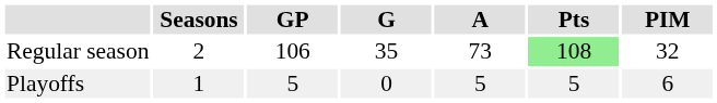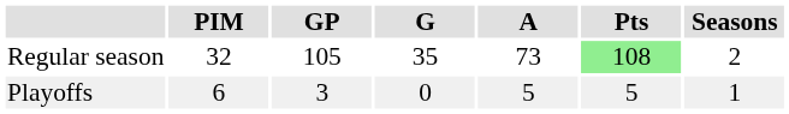columns swapped: Seasons <-> PIM
Regular season | GP: 106 -> 105
Playoffs | GP: 5 -> 3
